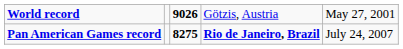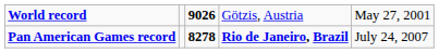Pan American Games record | column 3: 8275 -> 8278
